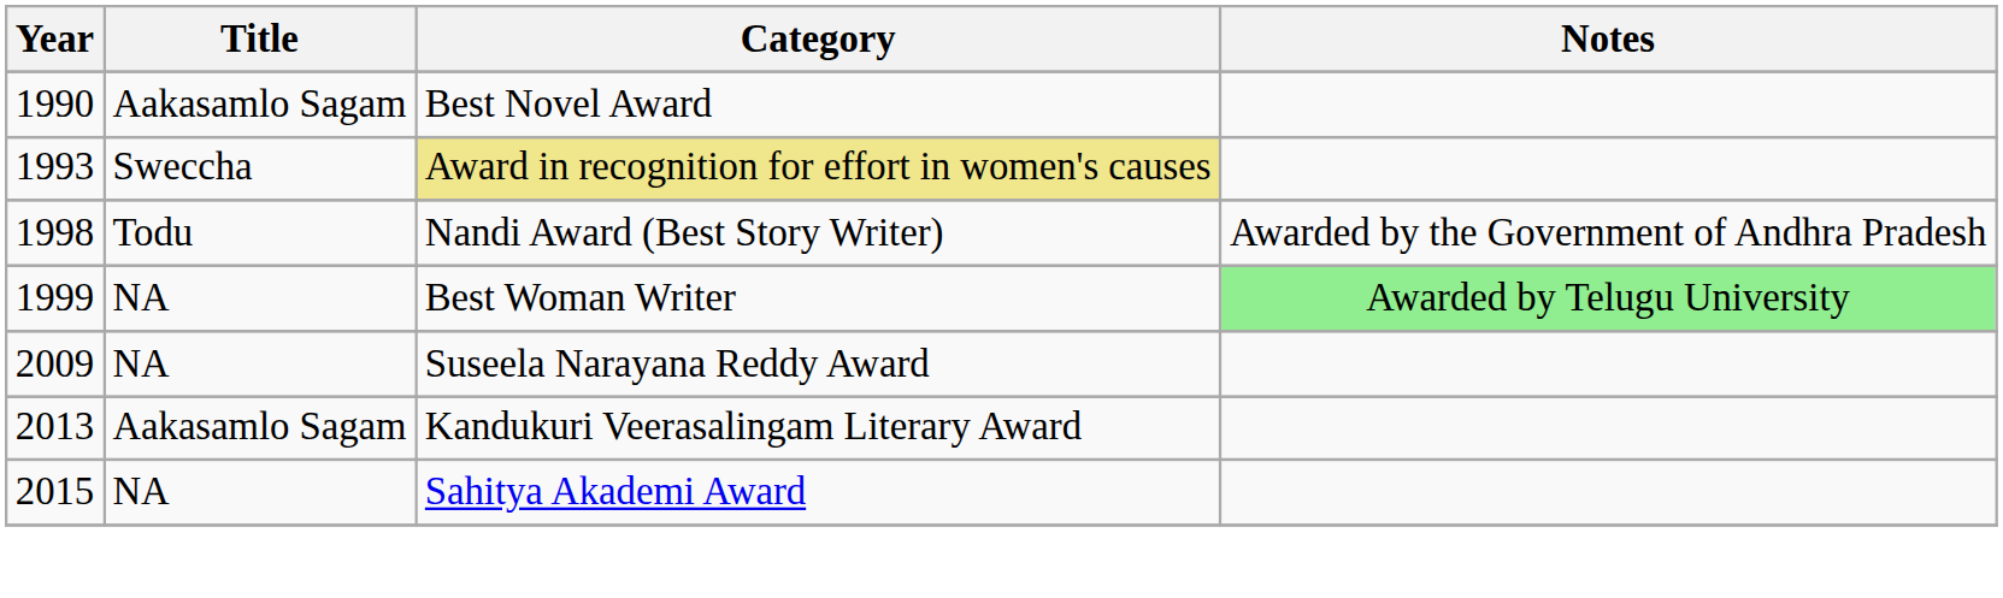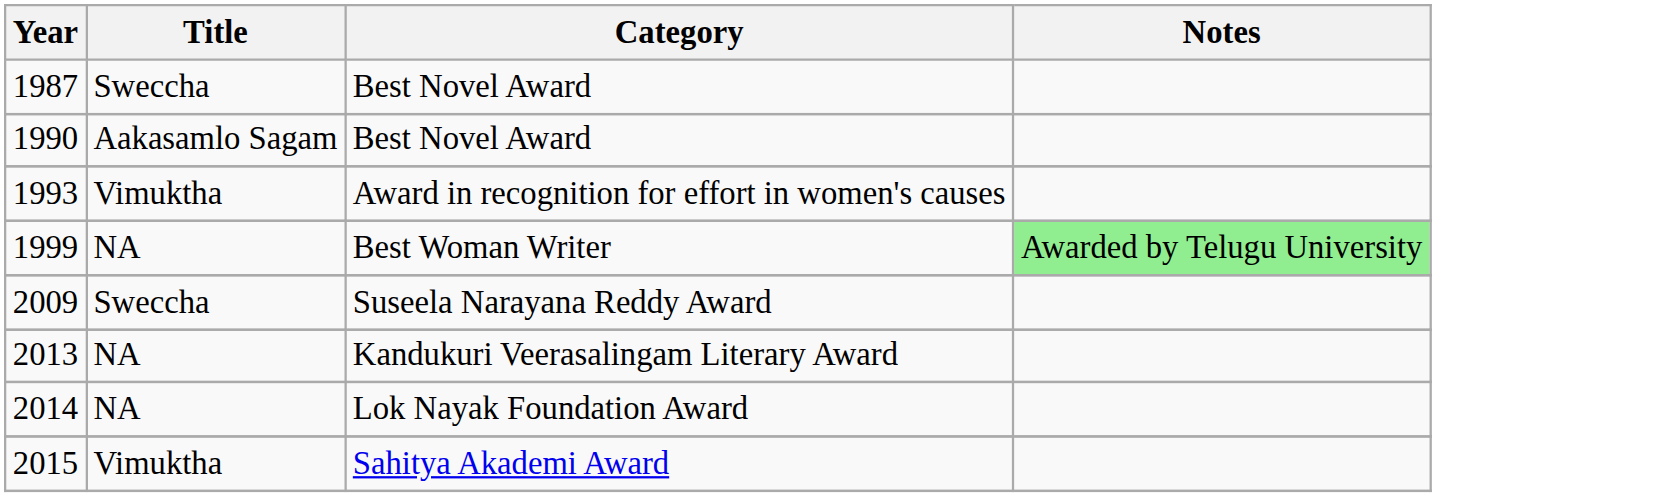+ row: 1987 | Sweccha | Best Novel Award
1993 | Title: Sweccha -> Vimuktha
1993 | Category: khaki background -> no background
- row: 1998 | Todu | Nandi Award (Best Story Writer) | Awarded by the Government of Andhra Pradesh
2009 | Title: NA -> Sweccha
2013 | Title: Aakasamlo Sagam -> NA
+ row: 2014 | NA | Lok Nayak Foundation Award
2015 | Title: NA -> Vimuktha
